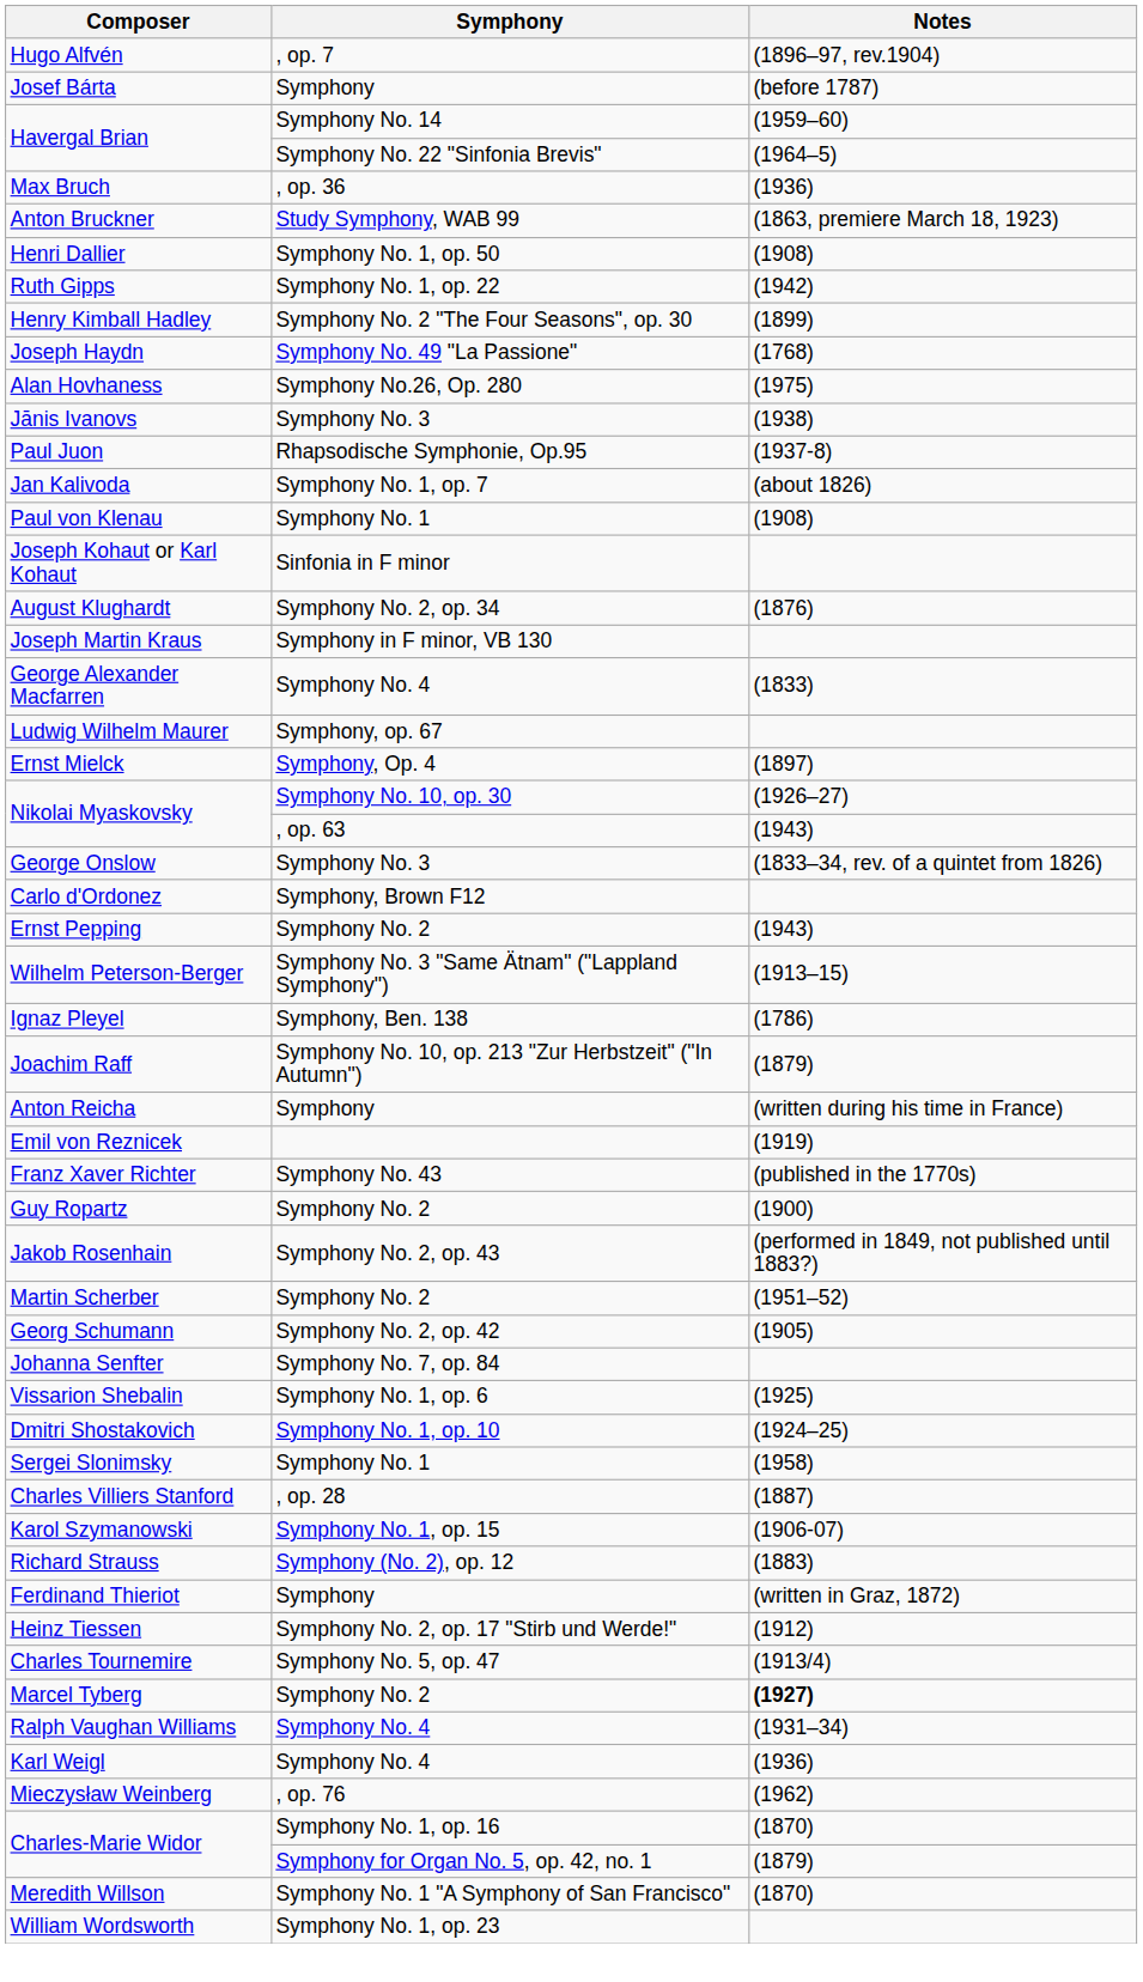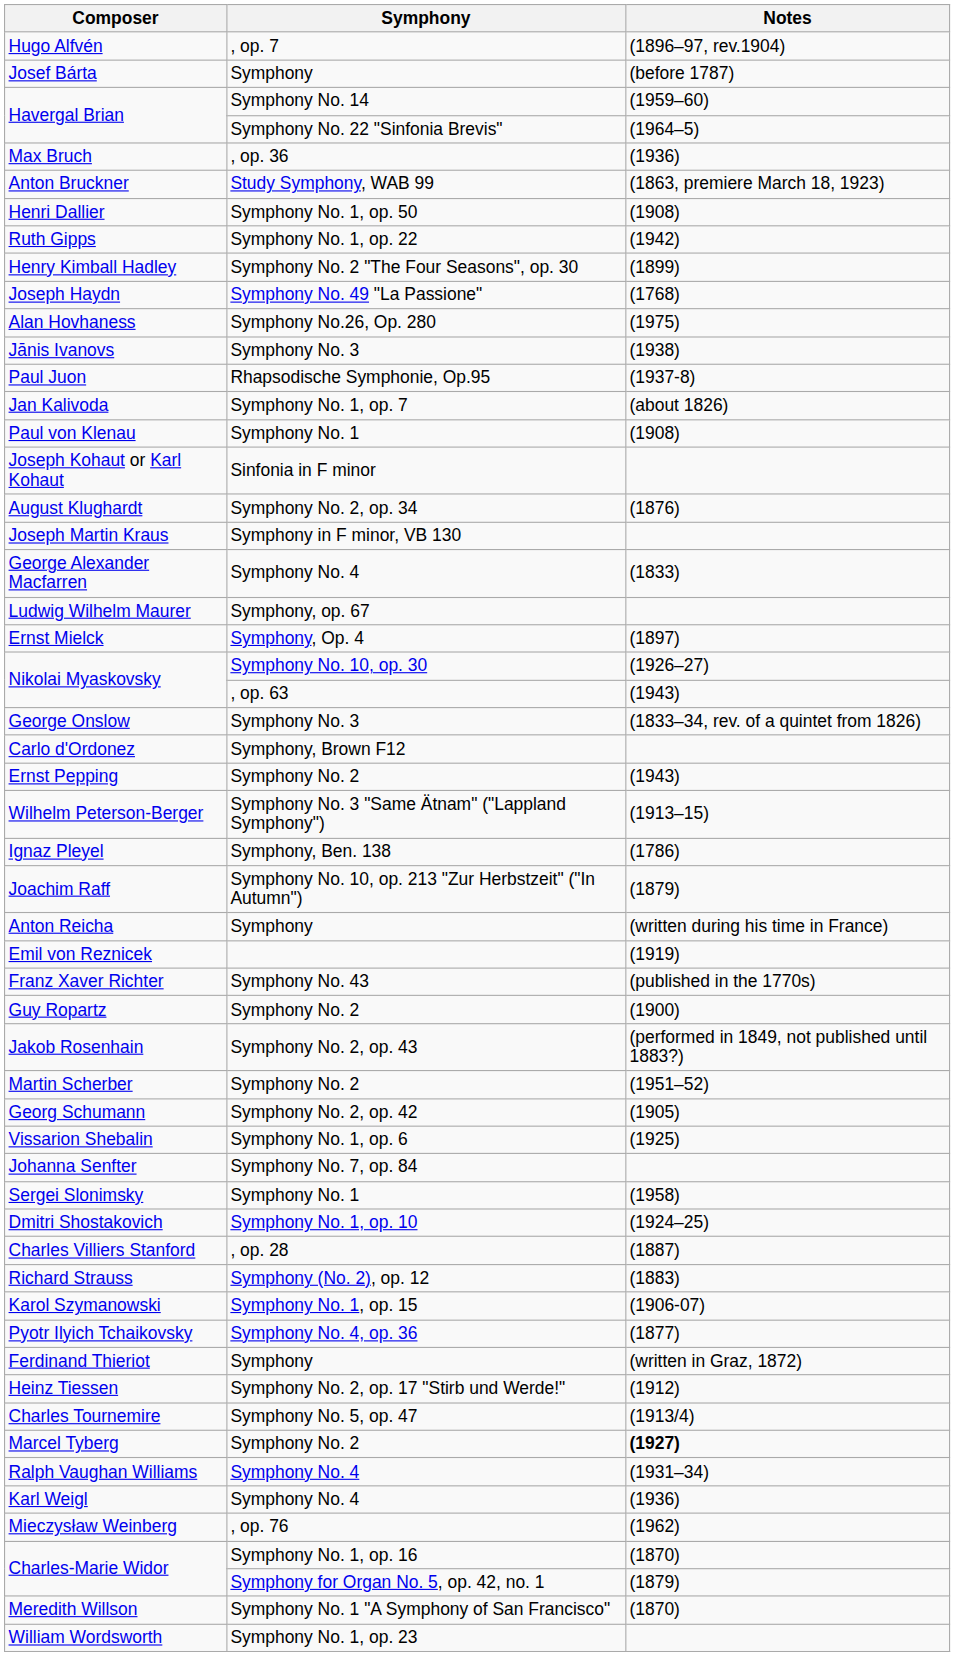rows swapped: Johanna Senfter <-> Vissarion Shebalin
rows swapped: Dmitri Shostakovich <-> Sergei Slonimsky
rows swapped: Richard Strauss <-> Karol Szymanowski
+ row: Pyotr Ilyich Tchaikovsky | Symphony No. 4, op. 36 | (1877)
